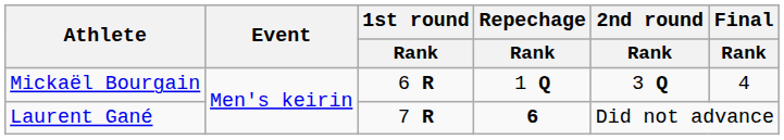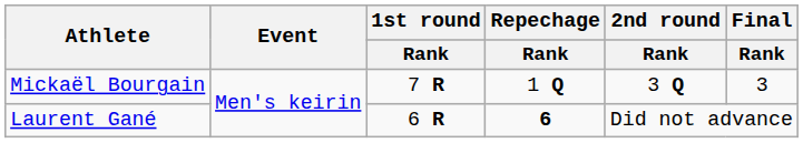Mickaël Bourgain | 1st round / Rank: 6 R -> 7 R
Mickaël Bourgain | Final / Rank: 4 -> 3
Laurent Gané | 1st round / Rank: 7 R -> 6 R
